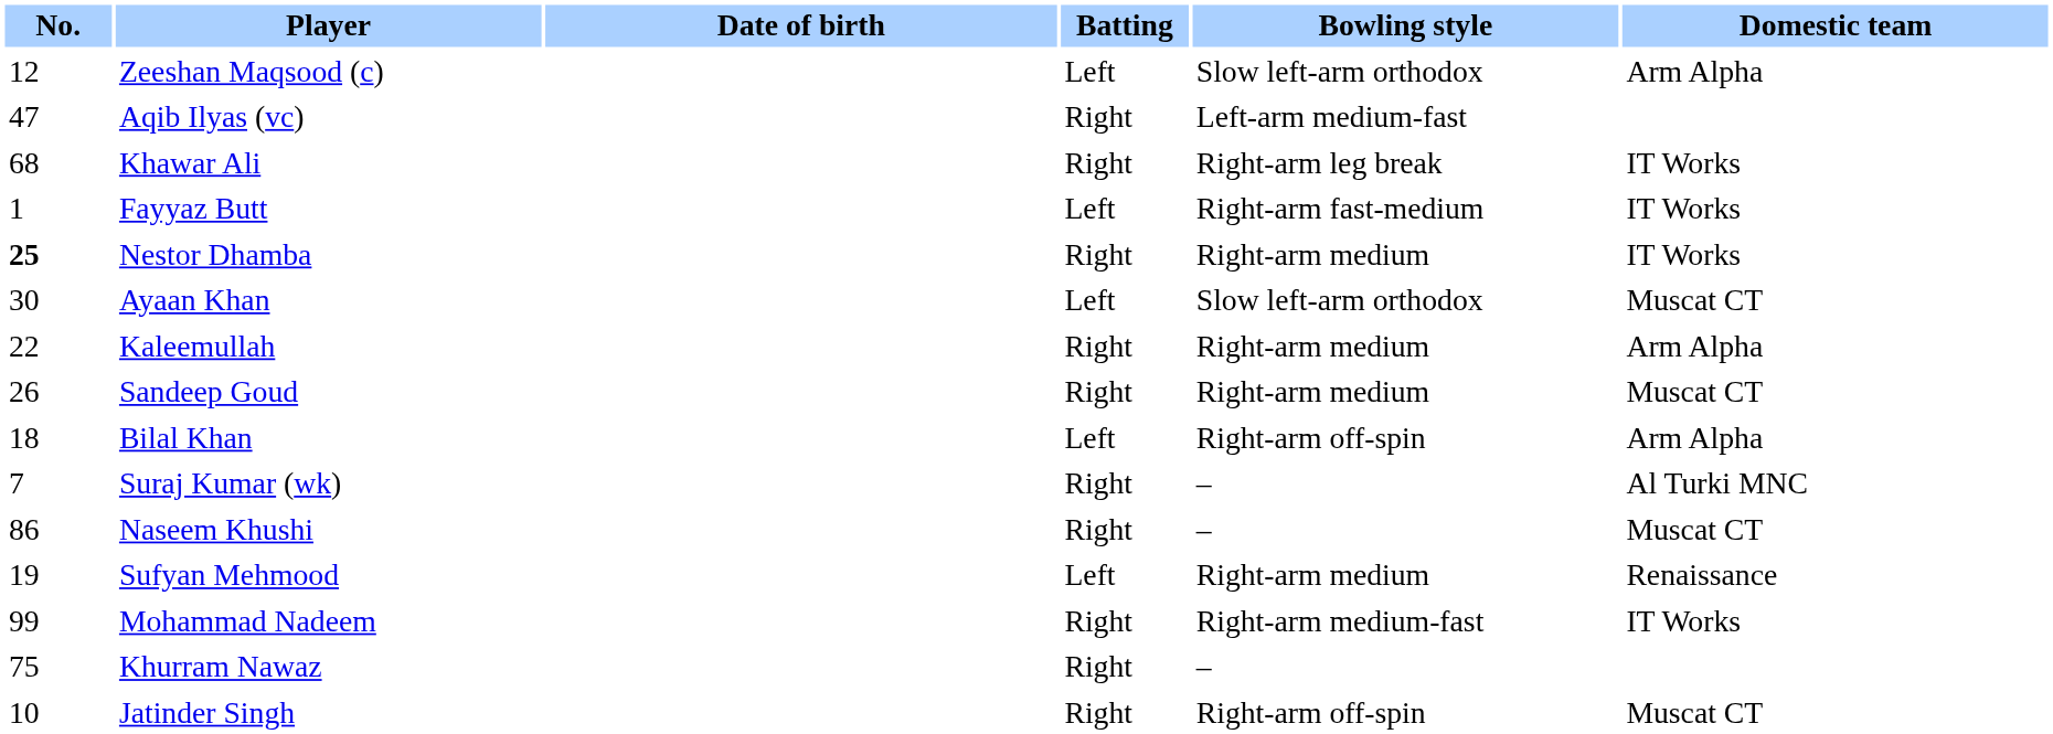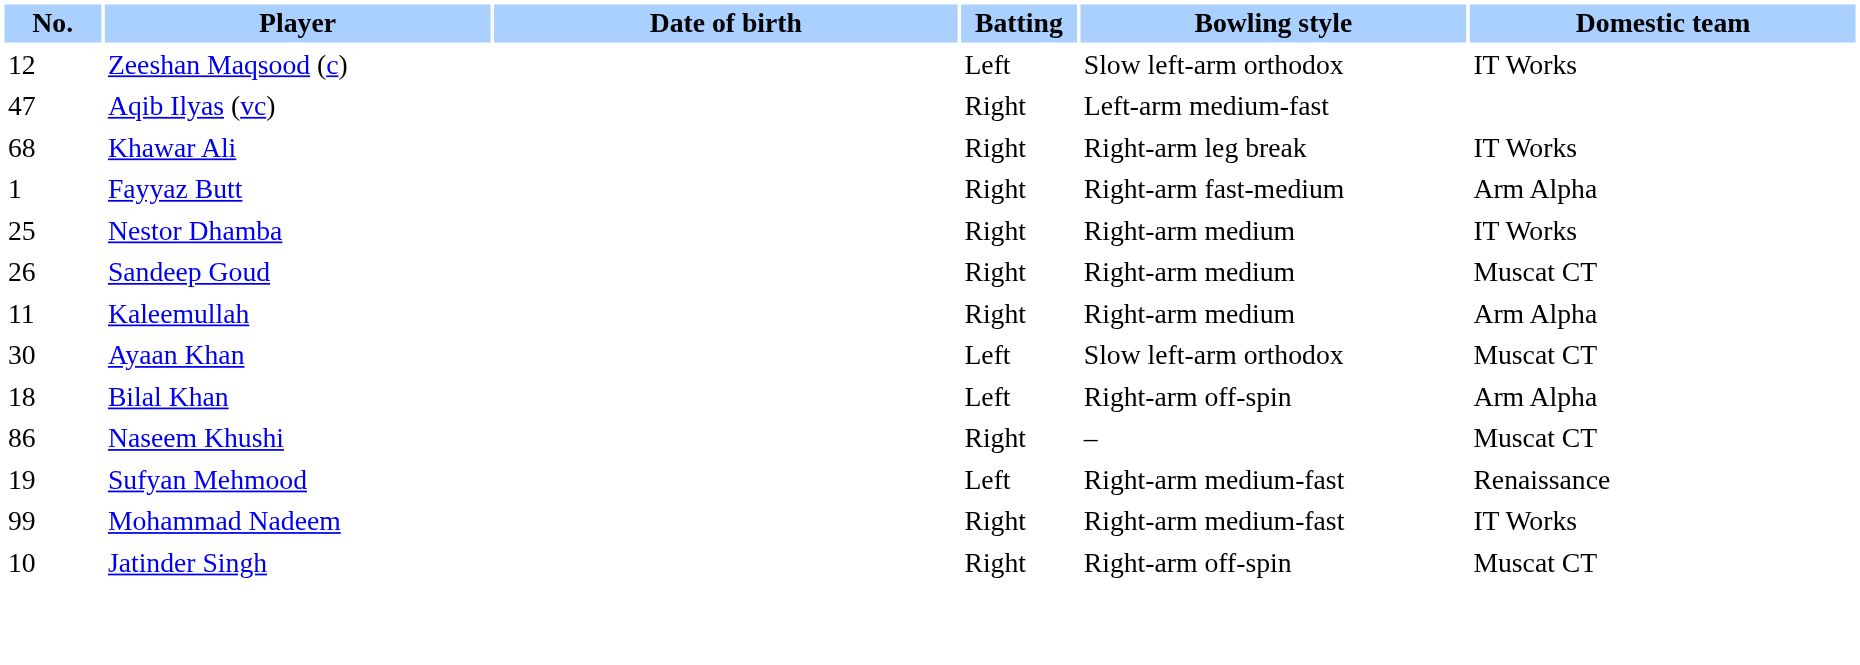Zeeshan Maqsood (c) | Domestic team: Arm Alpha -> IT Works
Fayyaz Butt | Batting: Left -> Right
Fayyaz Butt | Domestic team: IT Works -> Arm Alpha
Nestor Dhamba | No.: bold -> normal
rows swapped: Sandeep Goud <-> Ayaan Khan
Kaleemullah | No.: 22 -> 11
- row: 7 | Suraj Kumar (wk) | Right | – | Al Turki MNC
Sufyan Mehmood | Bowling style: Right-arm medium -> Right-arm medium-fast
- row: 75 | Khurram Nawaz | Right | –
